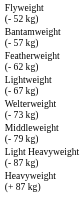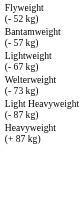- row: Featherweight (- 62 kg)
- row: Middleweight (- 79 kg)
